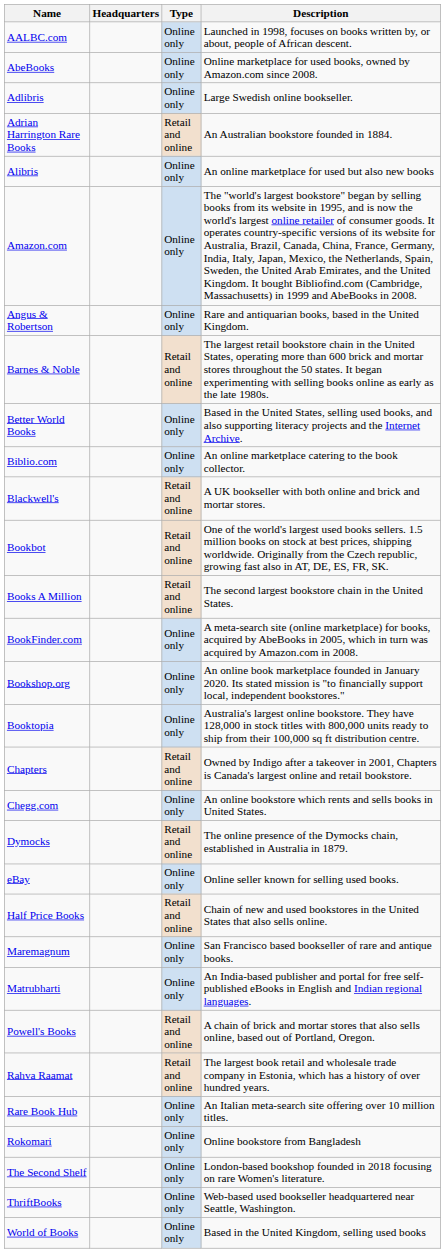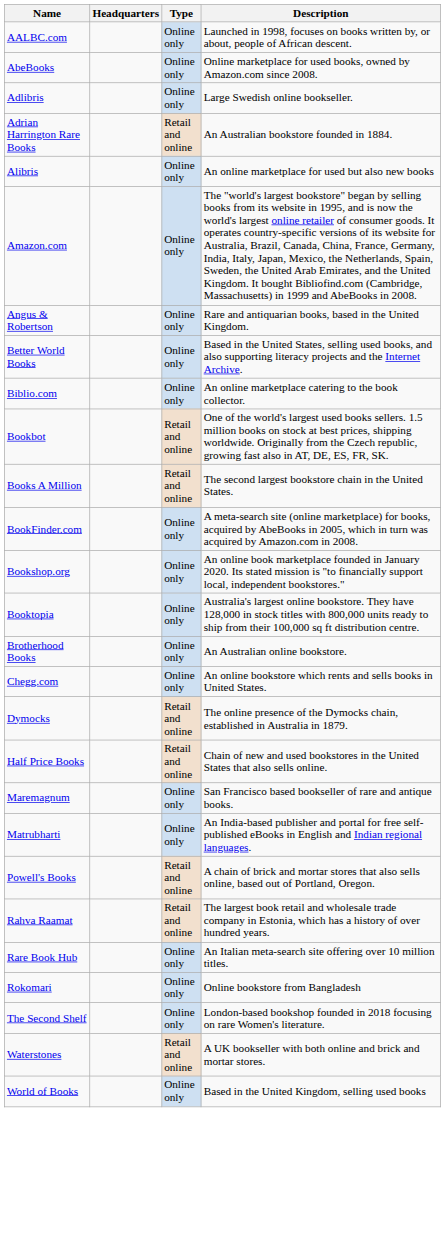- row: Barnes & Noble | Retail and online | The largest retail bookstore chain in the United States, operating more than 600 brick and mortar stores throughout the 50 states. It began experimenting with selling books online as early as the late 1980s.
- row: Blackwell's | Retail and online | A UK bookseller with both online and brick and mortar stores.
+ row: Brotherhood Books | Online only | An Australian online bookstore.
- row: Chapters | Retail and online | Owned by Indigo after a takeover in 2001, Chapters is Canada's largest online and retail bookstore.
- row: eBay | Online only | Online seller known for selling used books.
- row: ThriftBooks | Online only | Web-based used bookseller headquartered near Seattle, Washington.
+ row: Waterstones | Retail and online | A UK bookseller with both online and brick and mortar stores.
